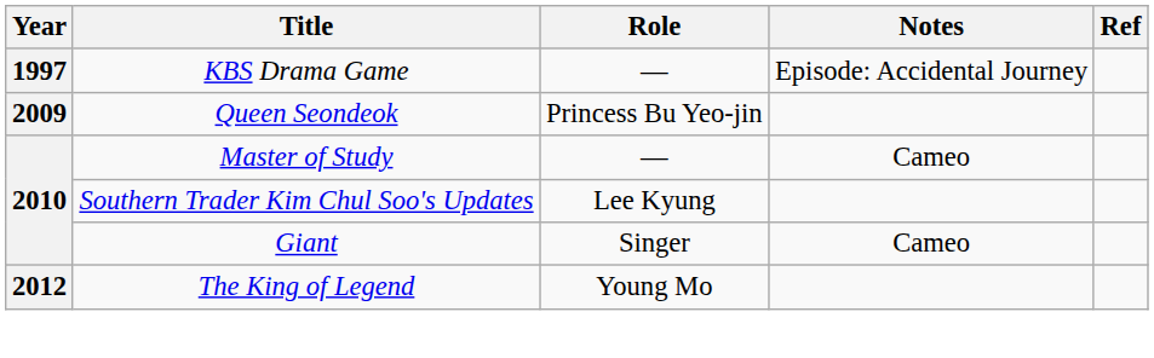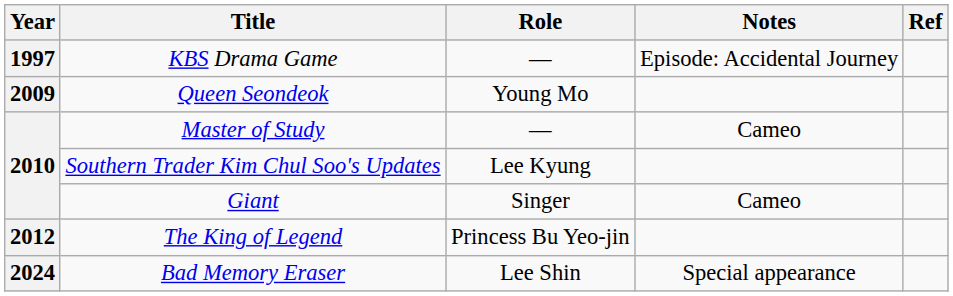Queen Seondeok | Role: Princess Bu Yeo-jin -> Young Mo
The King of Legend | Role: Young Mo -> Princess Bu Yeo-jin
+ row: 2024 | Bad Memory Eraser | Lee Shin | Special appearance
